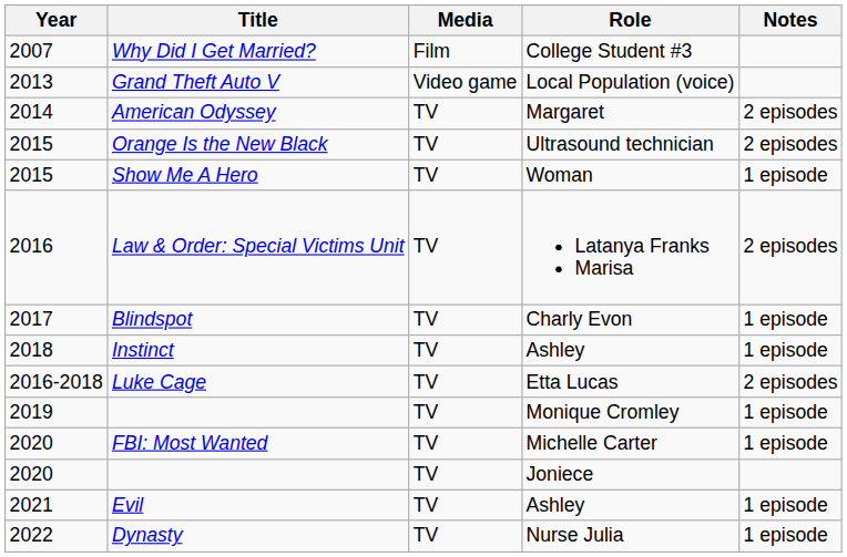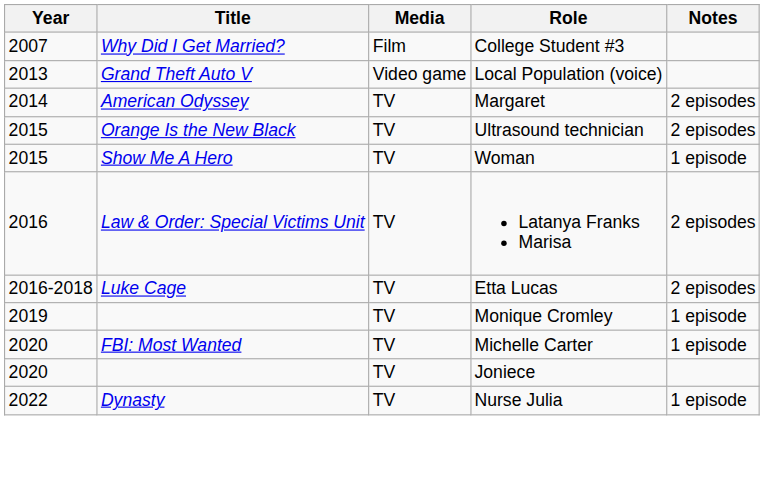- row: 2017 | Blindspot | TV | Charly Evon | 1 episode
- row: 2018 | Instinct | TV | Ashley | 1 episode
- row: 2021 | Evil | TV | Ashley | 1 episode
